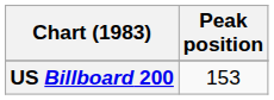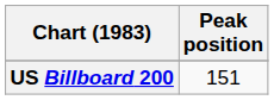US Billboard 200 | Peak position: 153 -> 151
